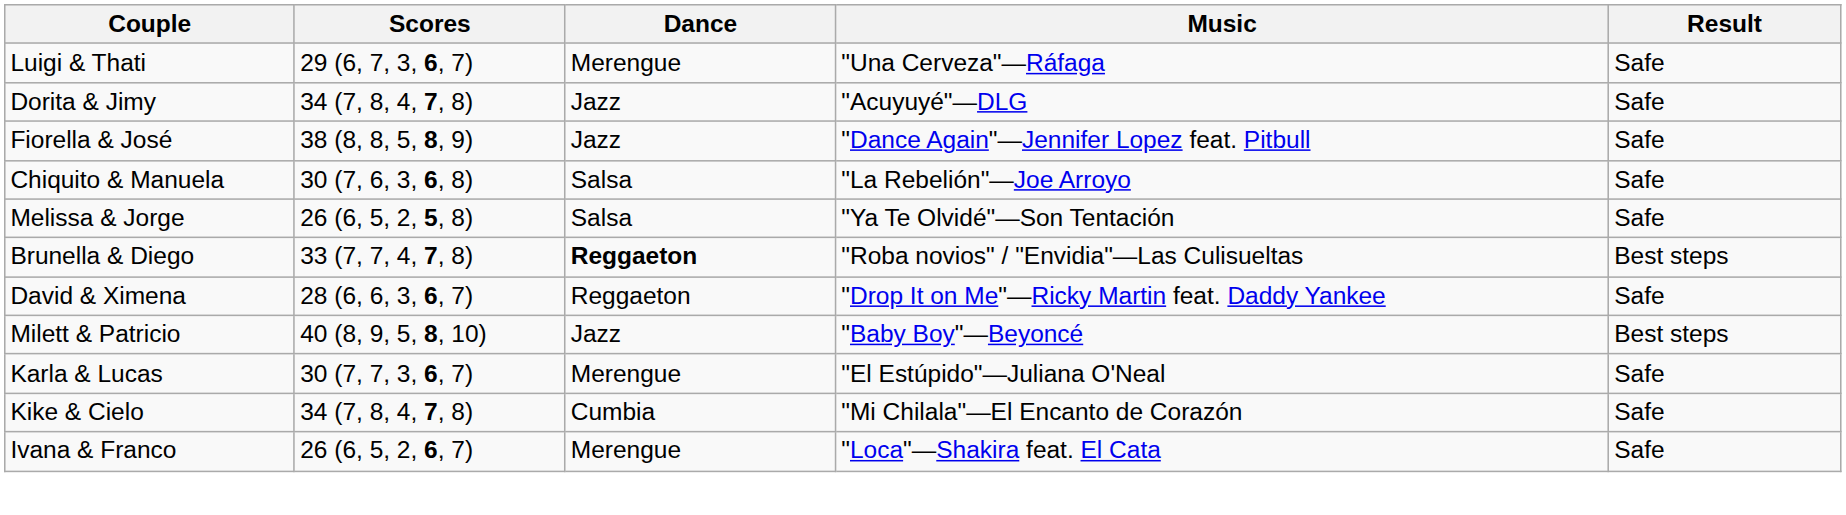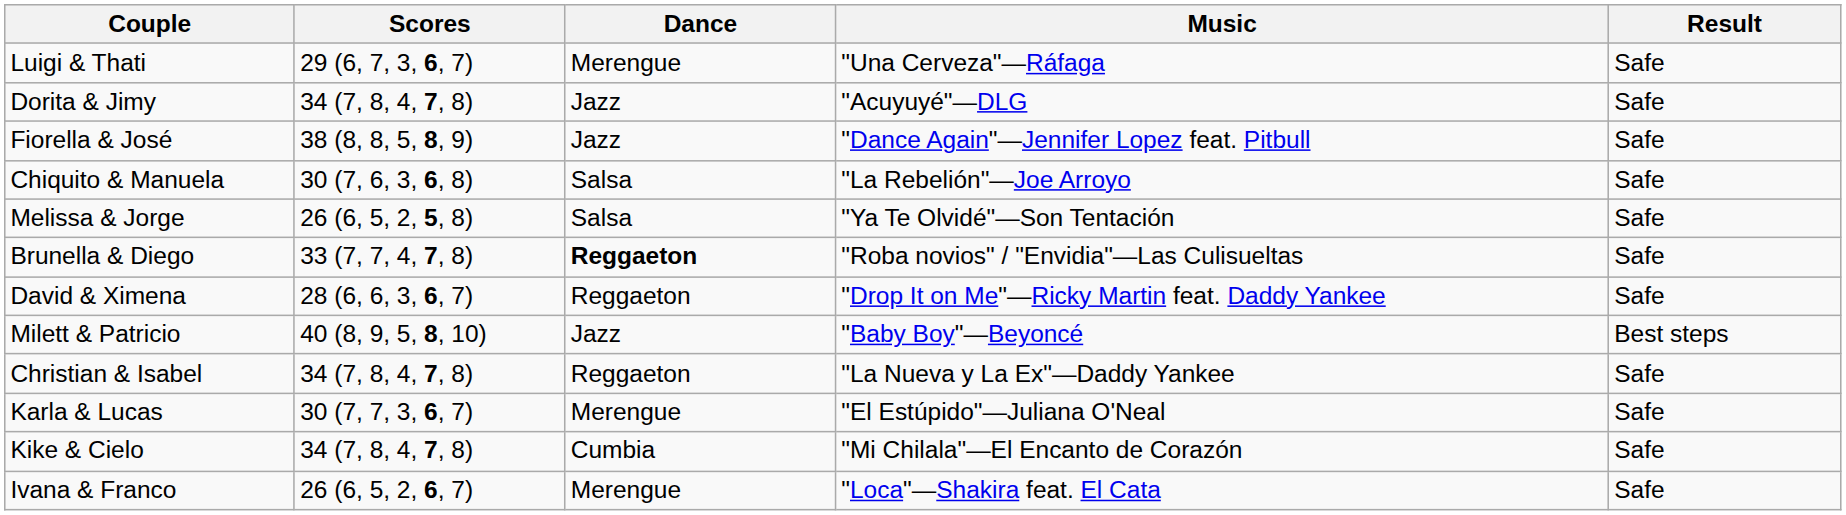Brunella & Diego | Result: Best steps -> Safe
+ row: Christian & Isabel | 34 (7, 8, 4, 7, 8) | Reggaeton | "La Nueva y La Ex"—Daddy Yankee | Safe
